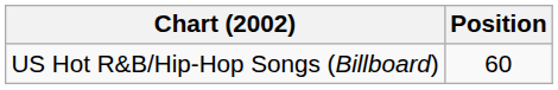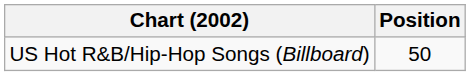US Hot R&B/Hip-Hop Songs (Billboard) | Position: 60 -> 50
